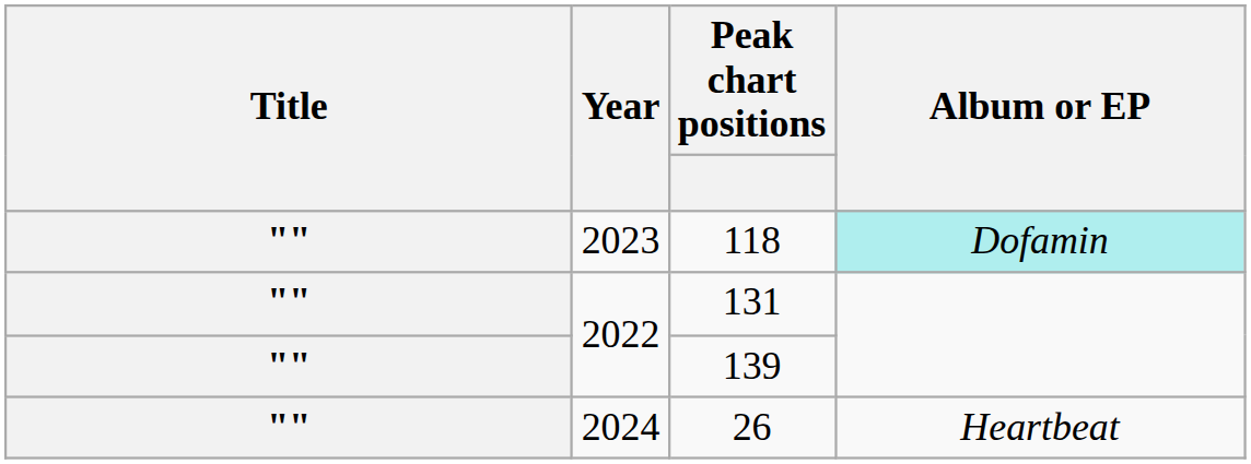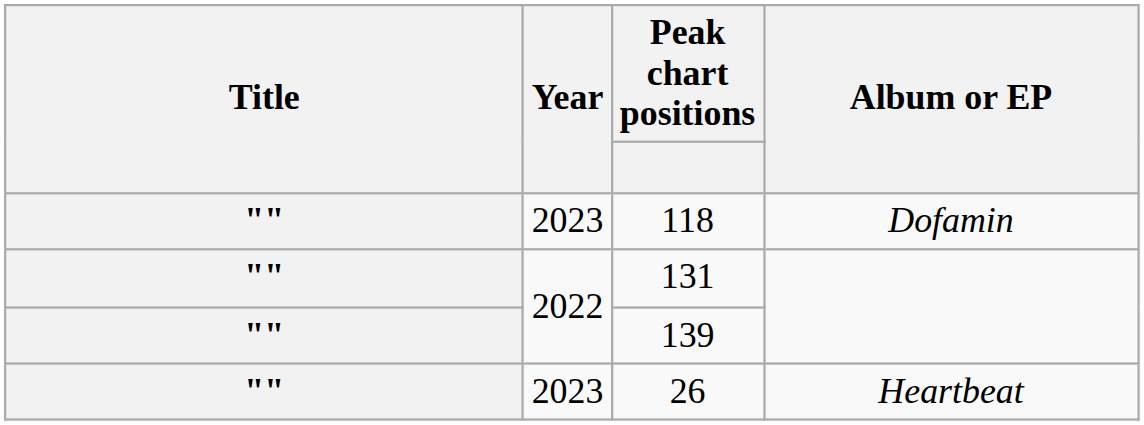118 | Album or EP: paleturquoise background -> no background
26 | Year: 2024 -> 2023
